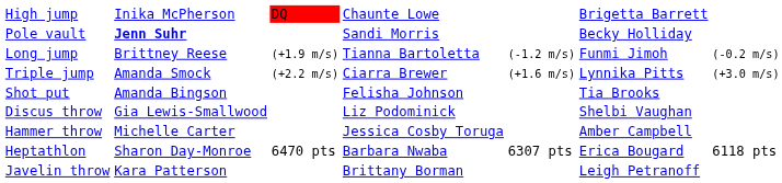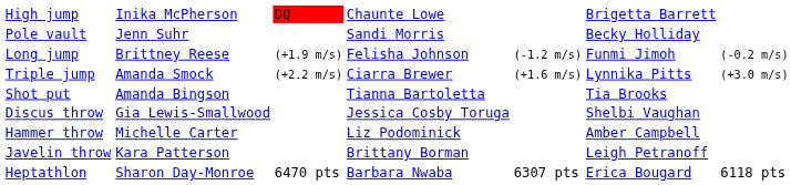Pole vault | column 2: bold -> normal
Long jump | column 4: Tianna Bartoletta -> Felisha Johnson
Shot put | column 4: Felisha Johnson -> Tianna Bartoletta
Discus throw | column 4: Liz Podominick -> Jessica Cosby Toruga
Hammer throw | column 4: Jessica Cosby Toruga -> Liz Podominick
rows swapped: Javelin throw <-> Heptathlon
